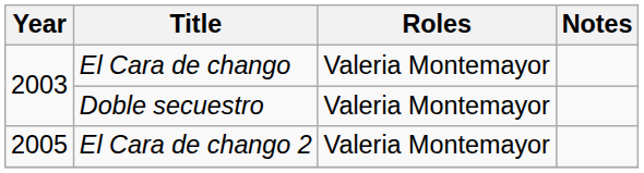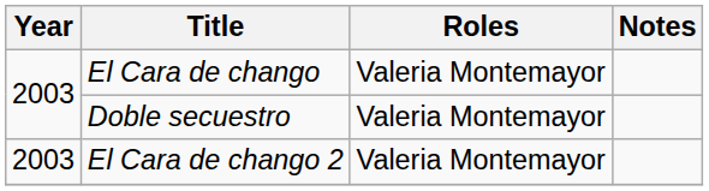El Cara de chango 2 | Year: 2005 -> 2003
